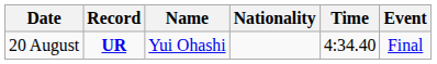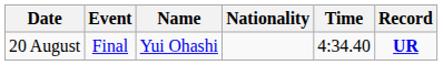columns swapped: Event <-> Record
